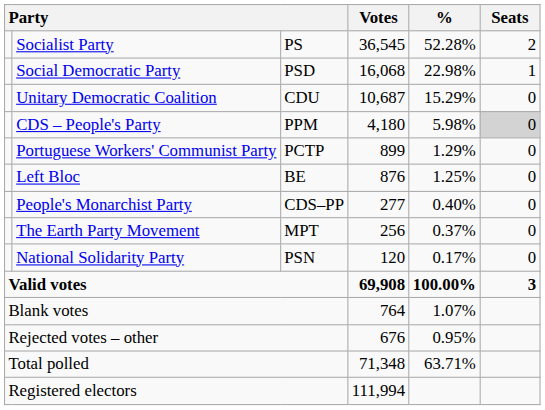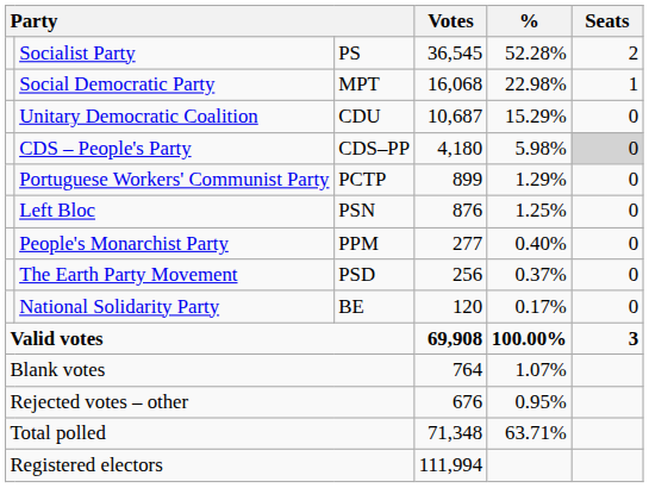Social Democratic Party | column 3: PSD -> MPT
CDS – People's Party | column 3: PPM -> CDS–PP
Left Bloc | column 3: BE -> PSN
People's Monarchist Party | column 3: CDS–PP -> PPM
The Earth Party Movement | column 3: MPT -> PSD
National Solidarity Party | column 3: PSN -> BE
